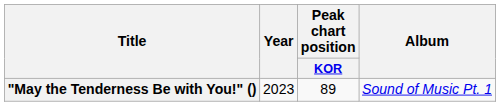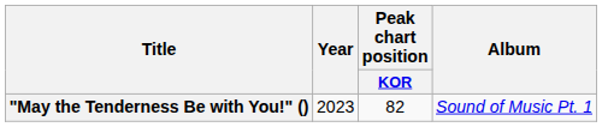"May the Tenderness Be with You!" () | Peak chart position / KOR: 89 -> 82
